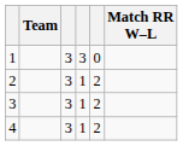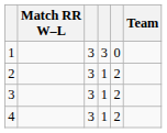columns swapped: Team <-> Match RR W–L
